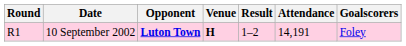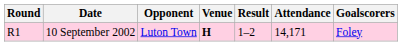10 September 2002 | Opponent: bold -> normal
10 September 2002 | Attendance: 14,191 -> 14,171
